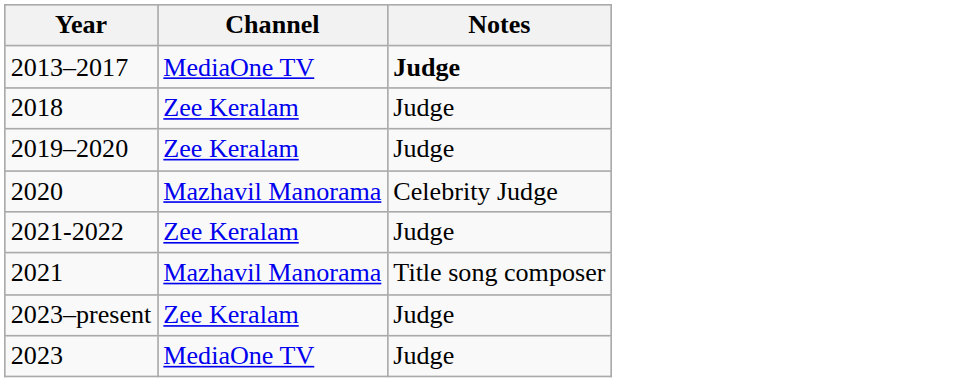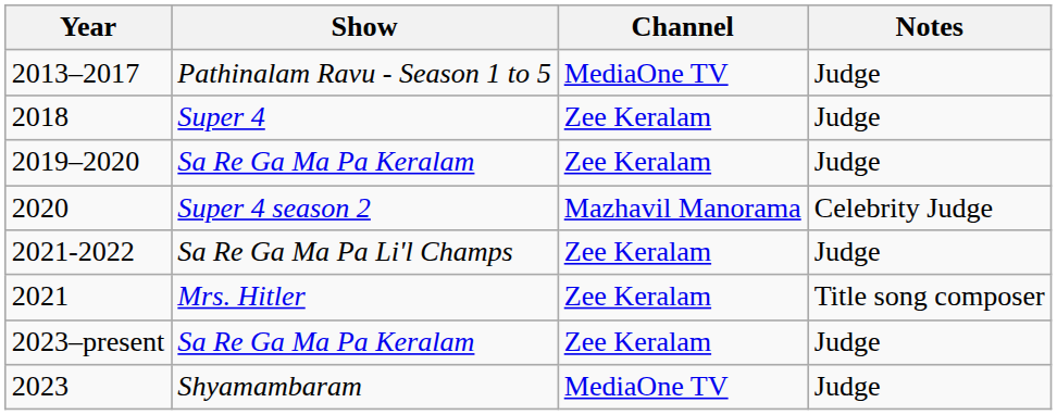+ column: Show | Pathinalam Ravu - Season 1 to 5 | Super 4 | Sa Re Ga Ma Pa Keralam | Super 4 season 2 | Sa Re Ga Ma Pa Li'l Champs | Mrs. Hitler | Sa Re Ga Ma Pa Keralam | Shyamambaram
2013–2017 | Notes: bold -> normal
2021 | Channel: Mazhavil Manorama -> Zee Keralam
